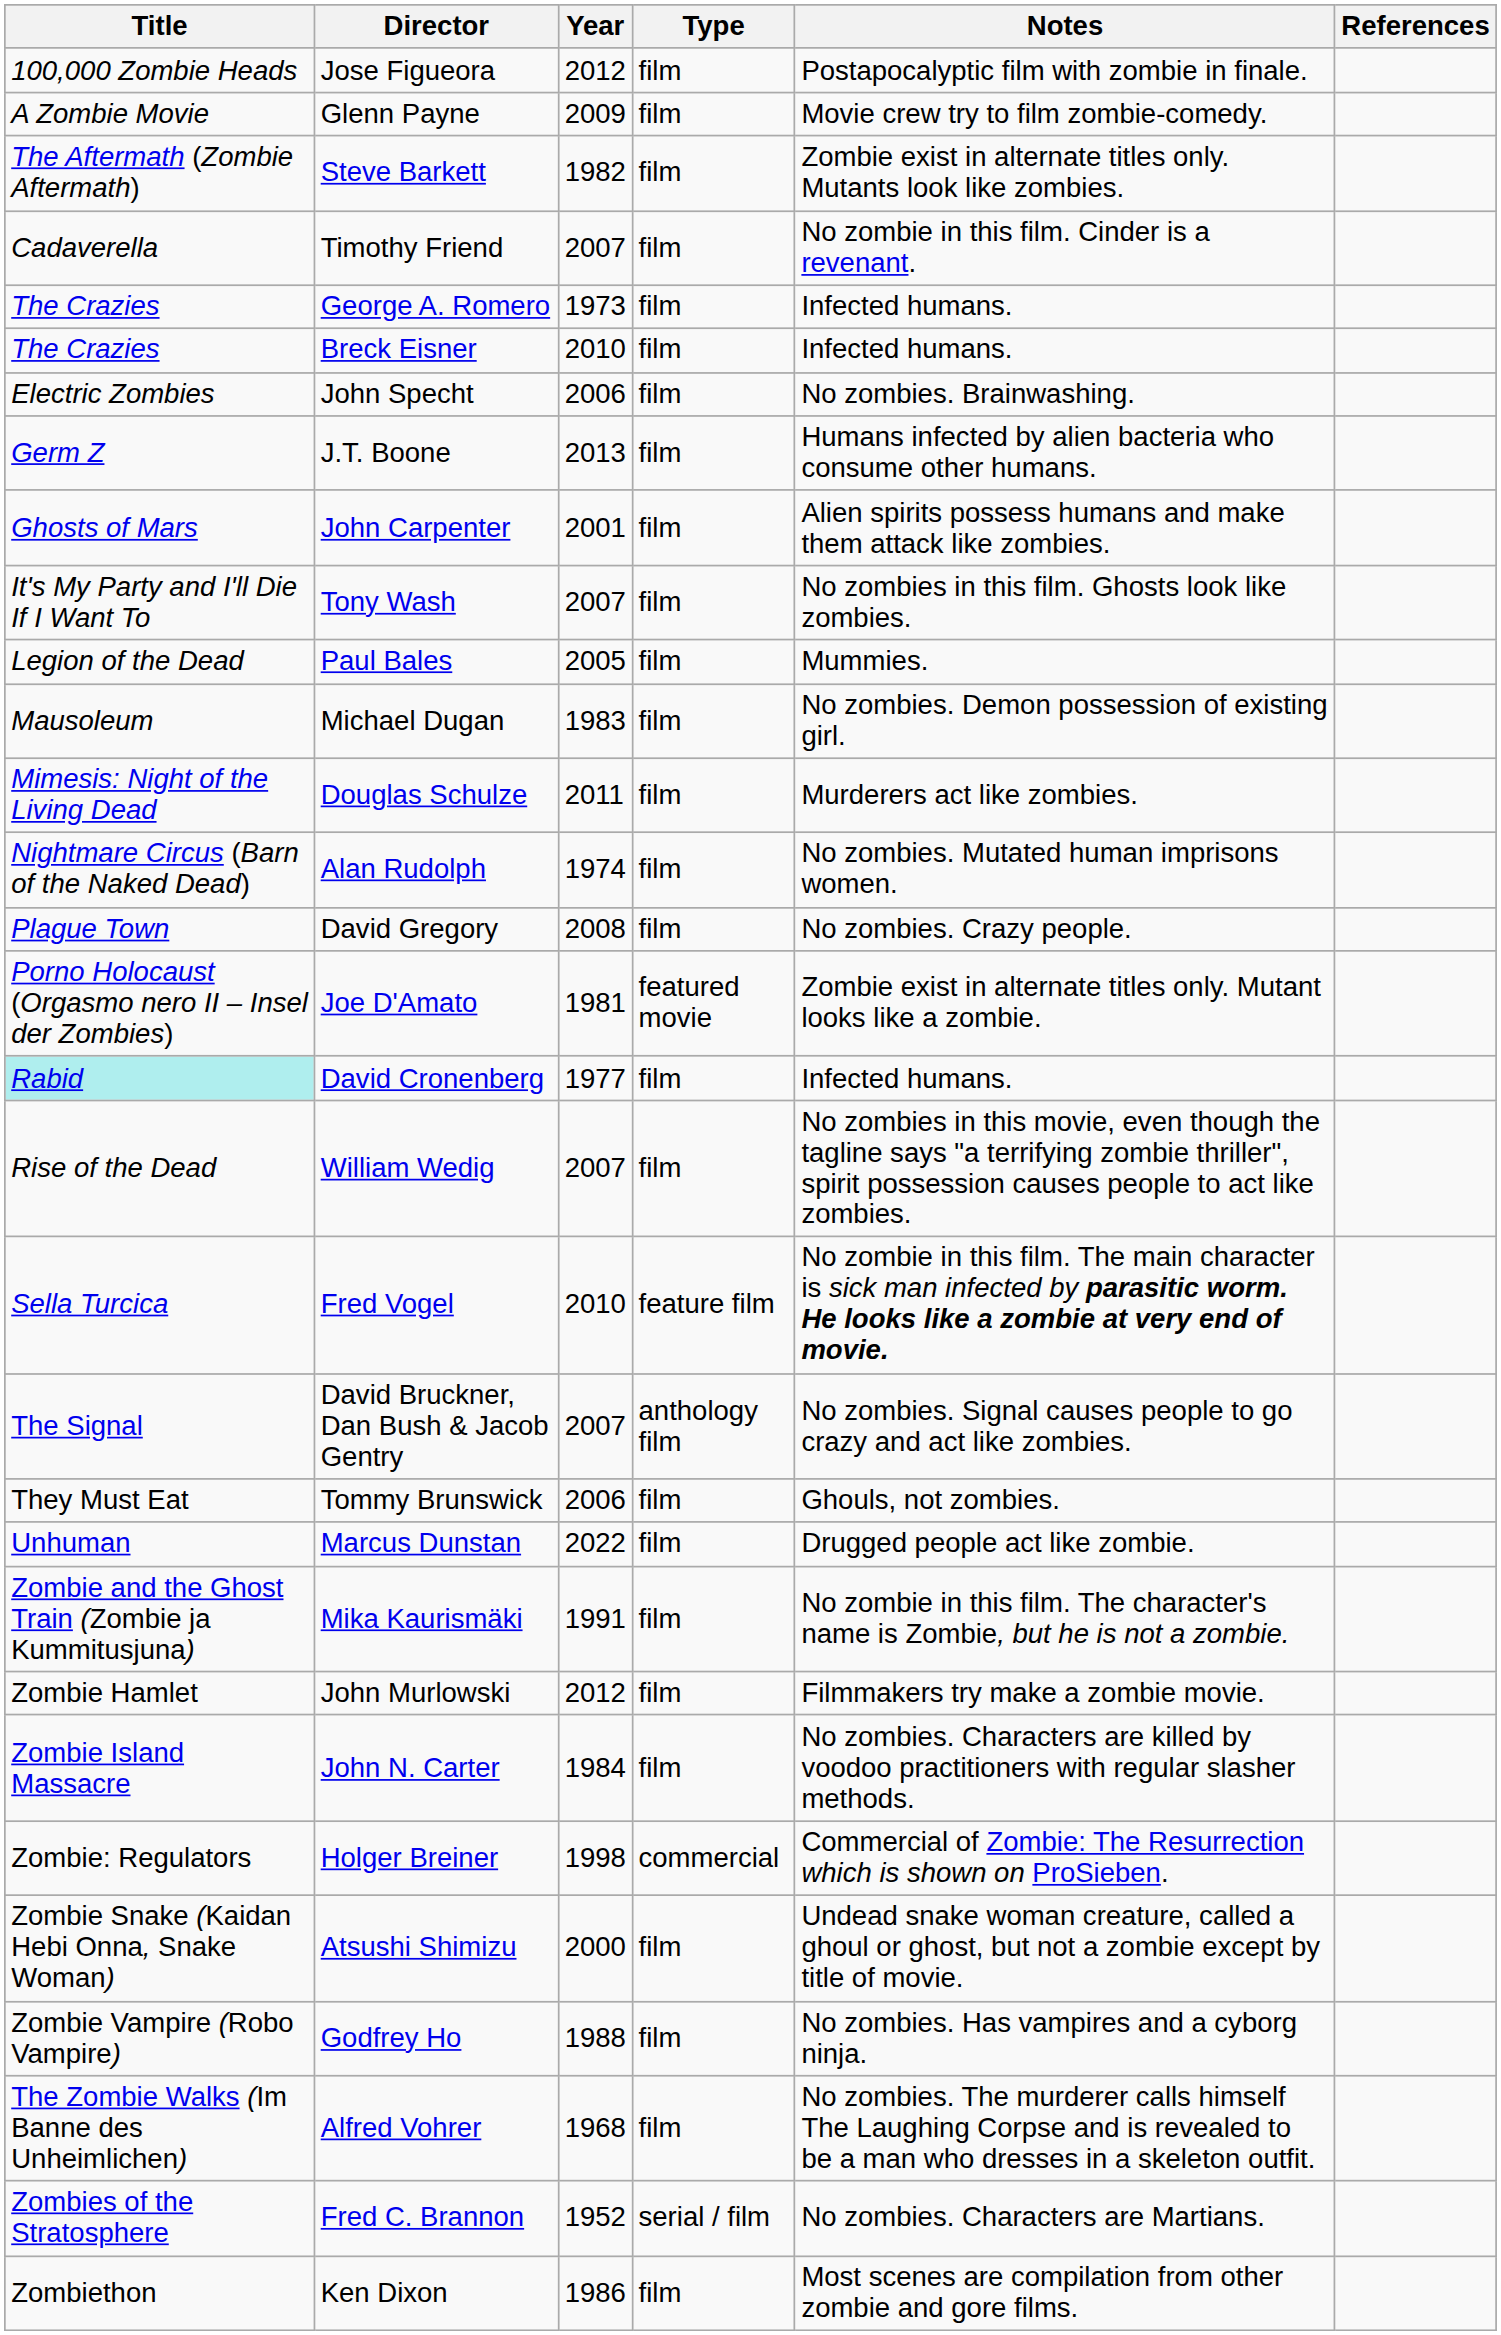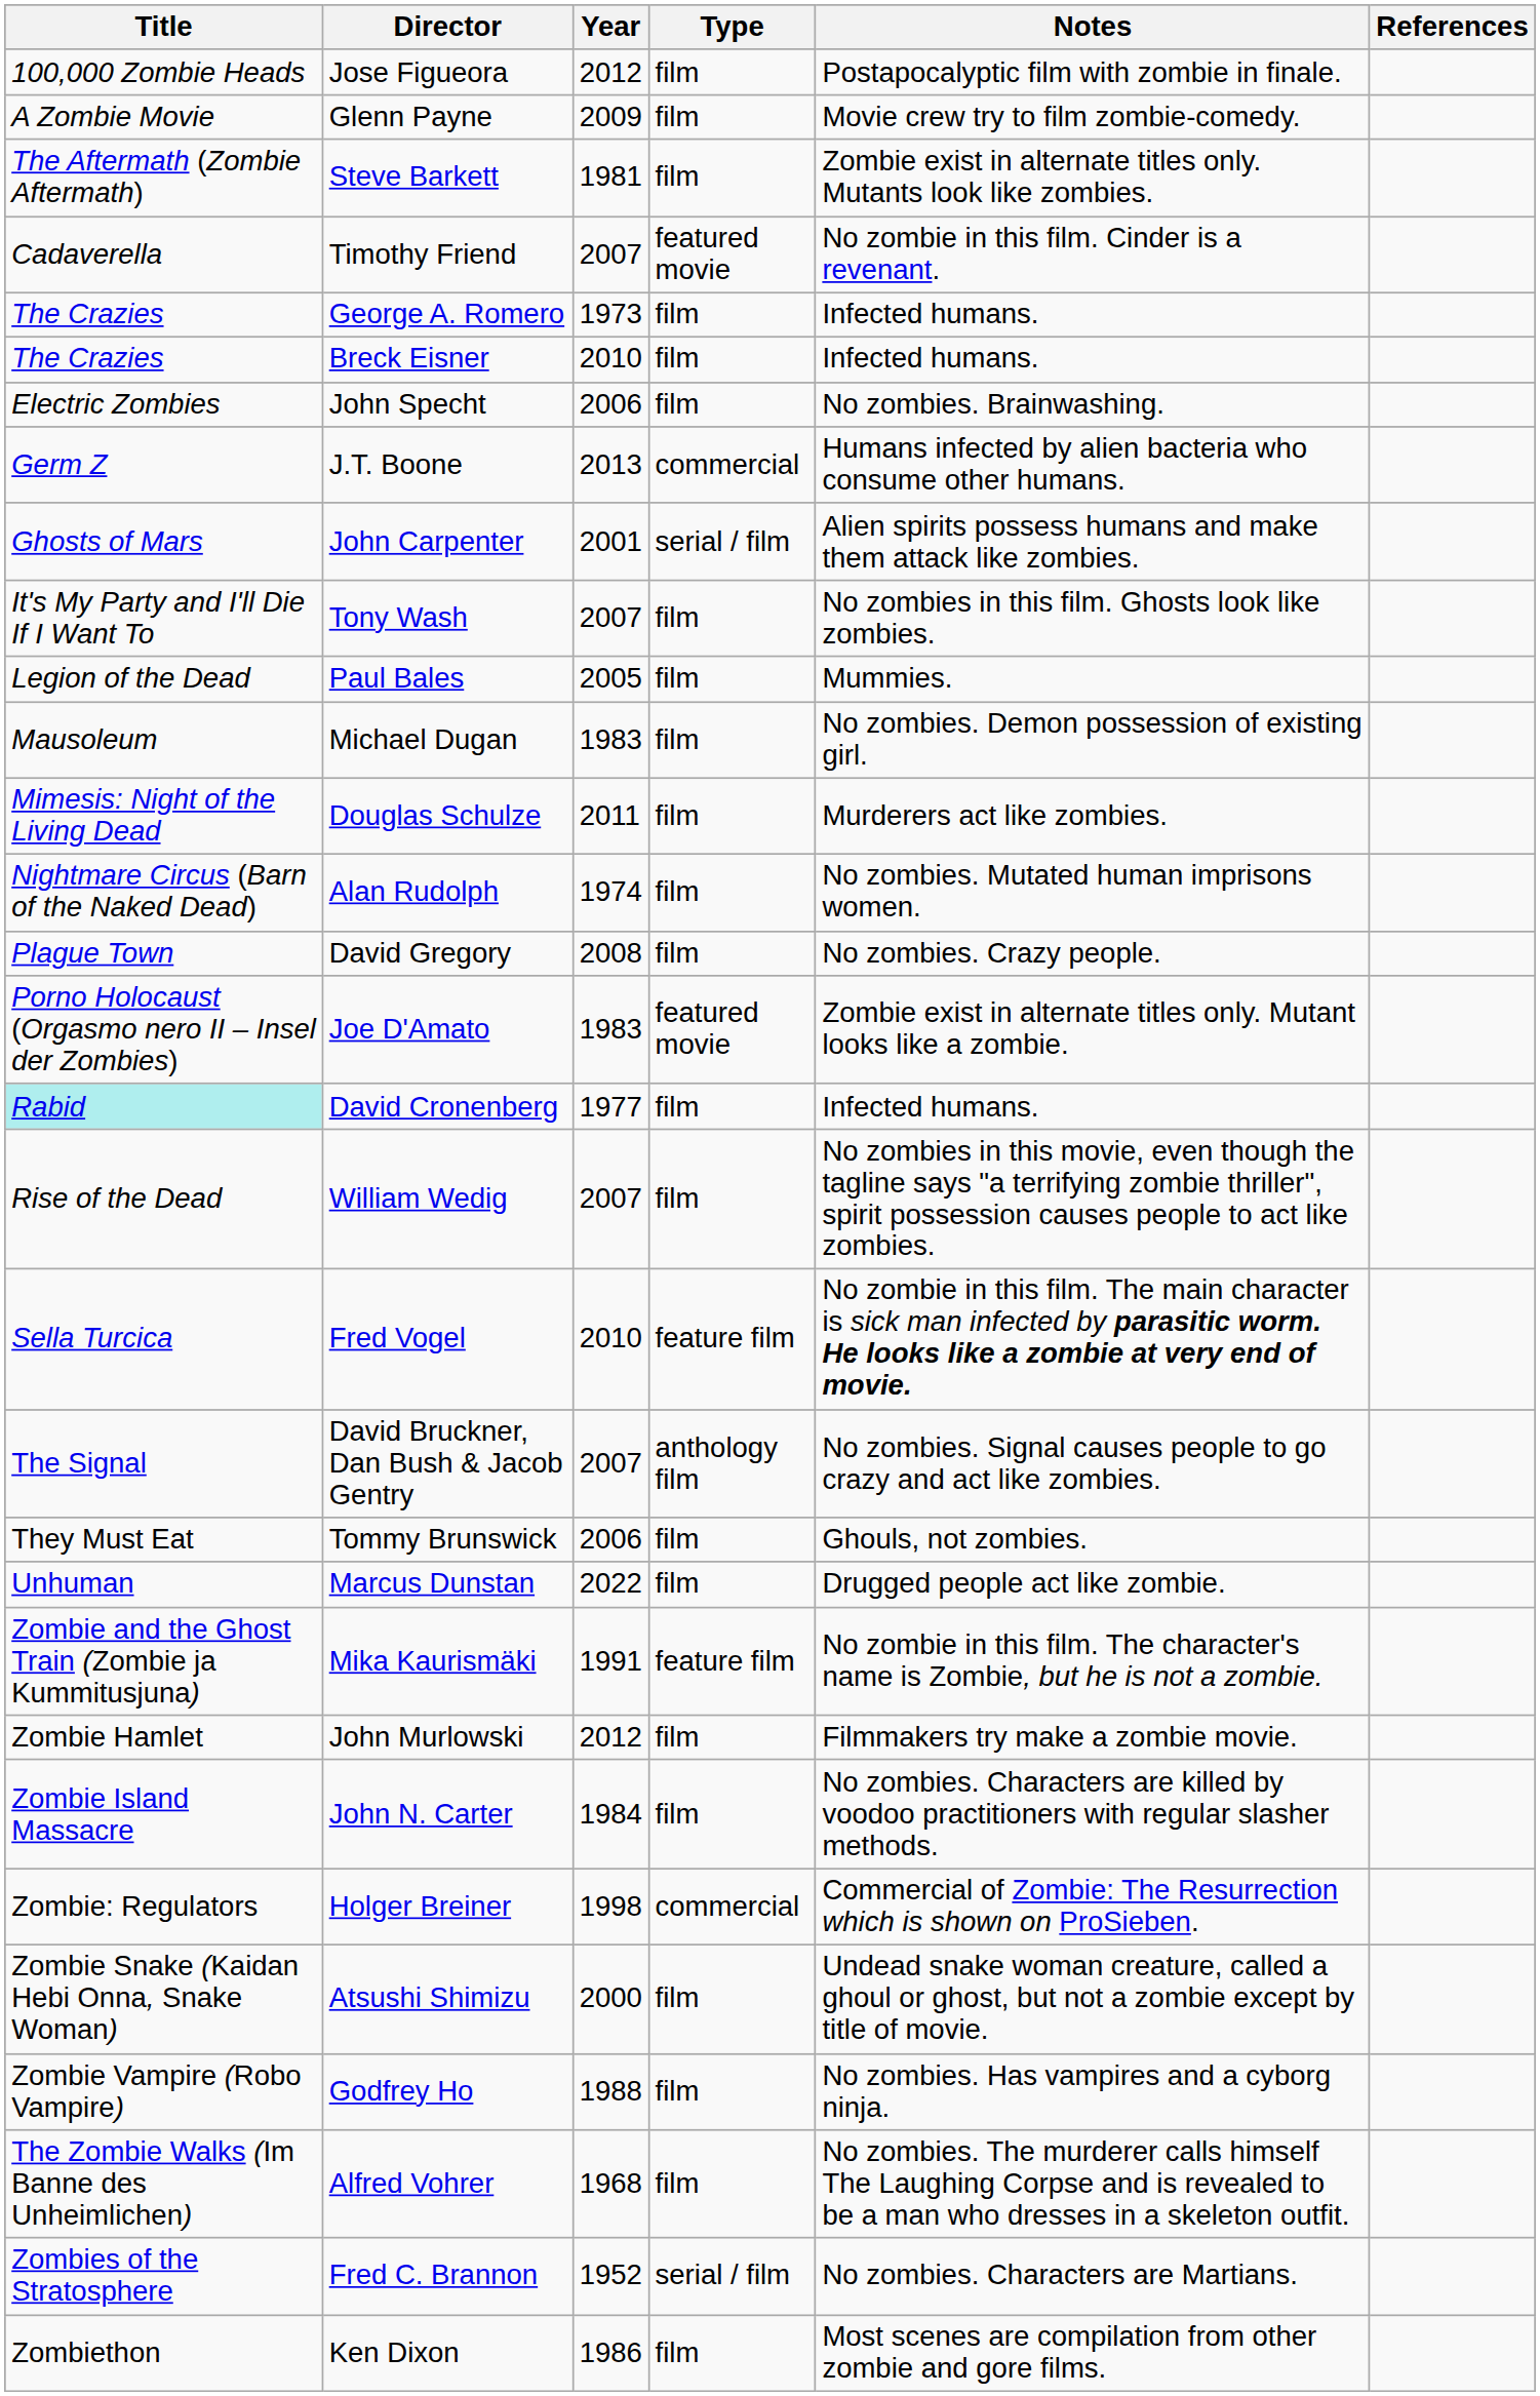Steve Barkett | Year: 1982 -> 1981
Timothy Friend | Type: film -> featured movie
J.T. Boone | Type: film -> commercial
John Carpenter | Type: film -> serial / film
Joe D'Amato | Year: 1981 -> 1983
Mika Kaurismäki | Type: film -> feature film
